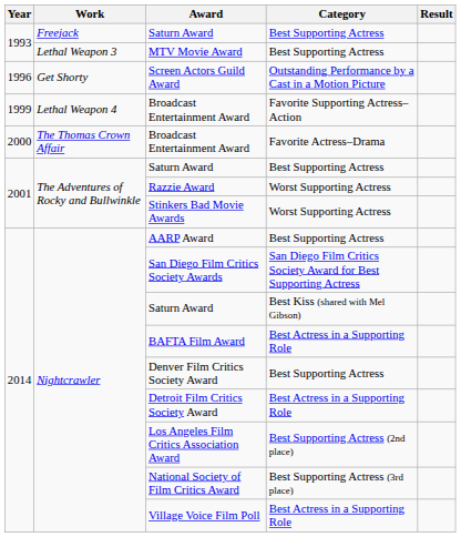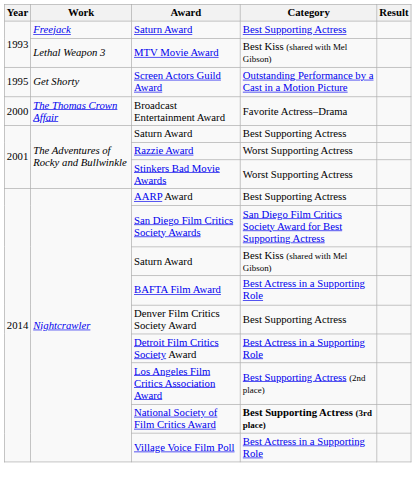MTV Movie Award | Category: Best Supporting Actress -> Best Kiss (shared with Mel Gibson)
Screen Actors Guild Award | Year: 1996 -> 1995
- row: 1999 | Lethal Weapon 4 | Broadcast Entertainment Award | Favorite Supporting Actress–Action
National Society of Film Critics Award | Category: normal -> bold
